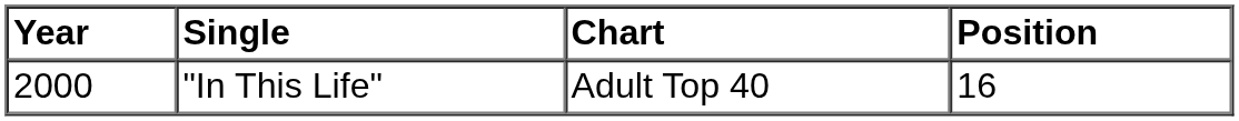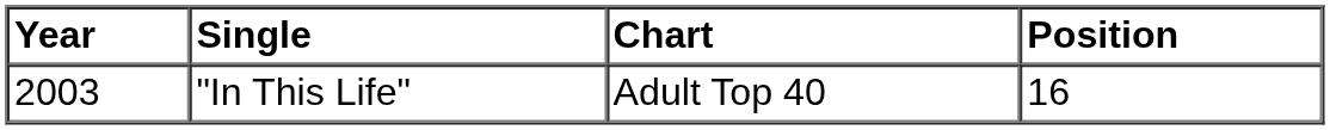"In This Life" | Year: 2000 -> 2003
